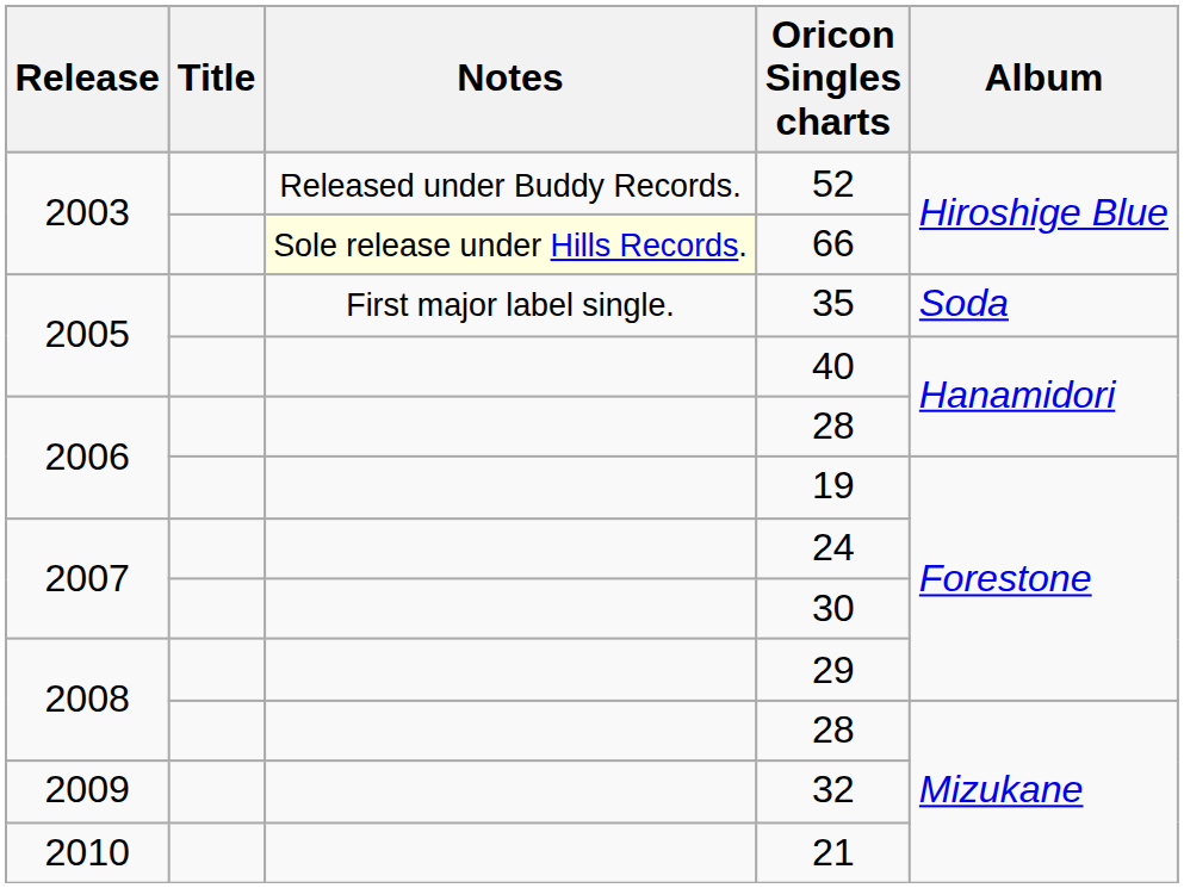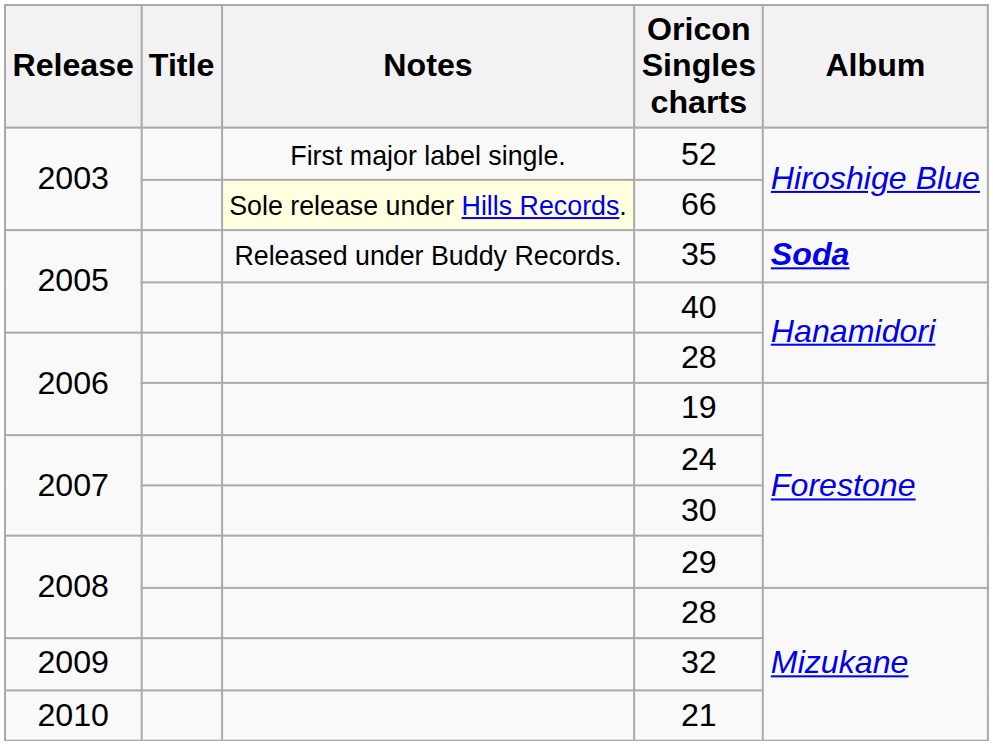52 | Notes: Released under Buddy Records. -> First major label single.
35 | Notes: First major label single. -> Released under Buddy Records.
35 | Album: normal -> bold
